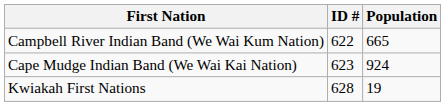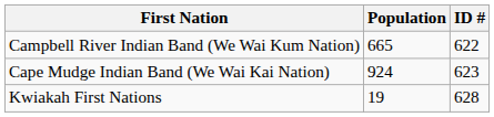columns swapped: ID # <-> Population
